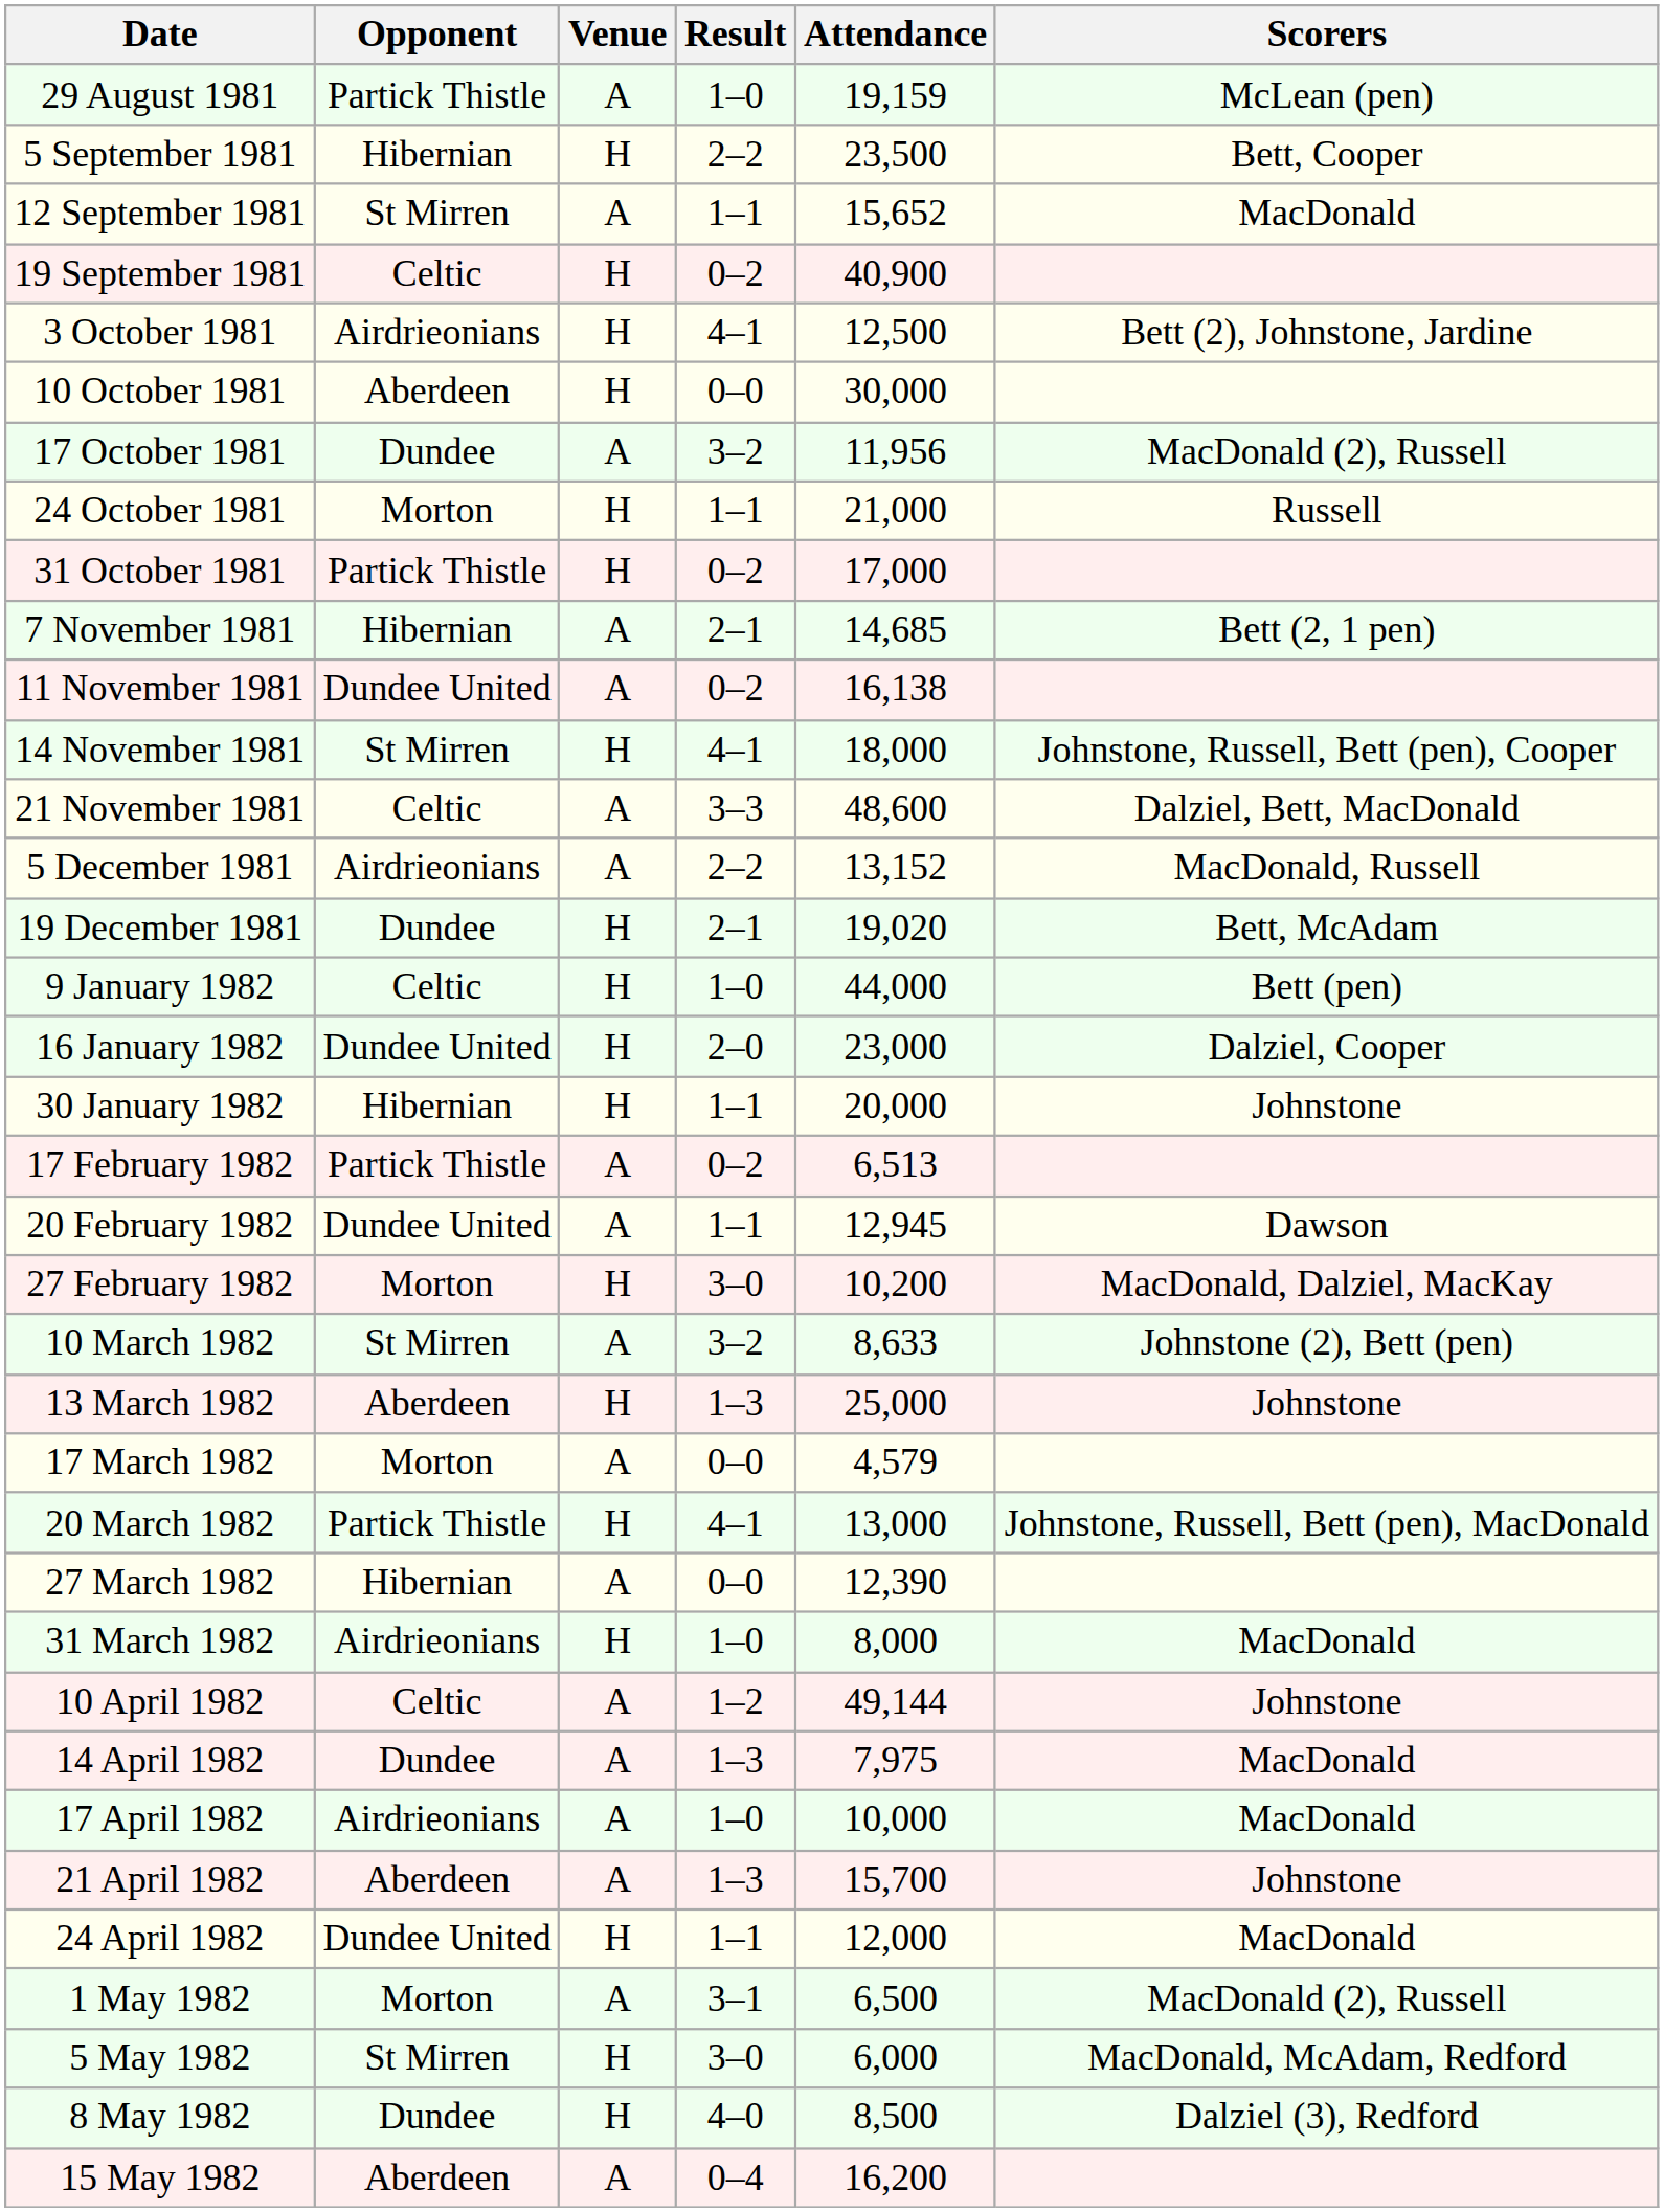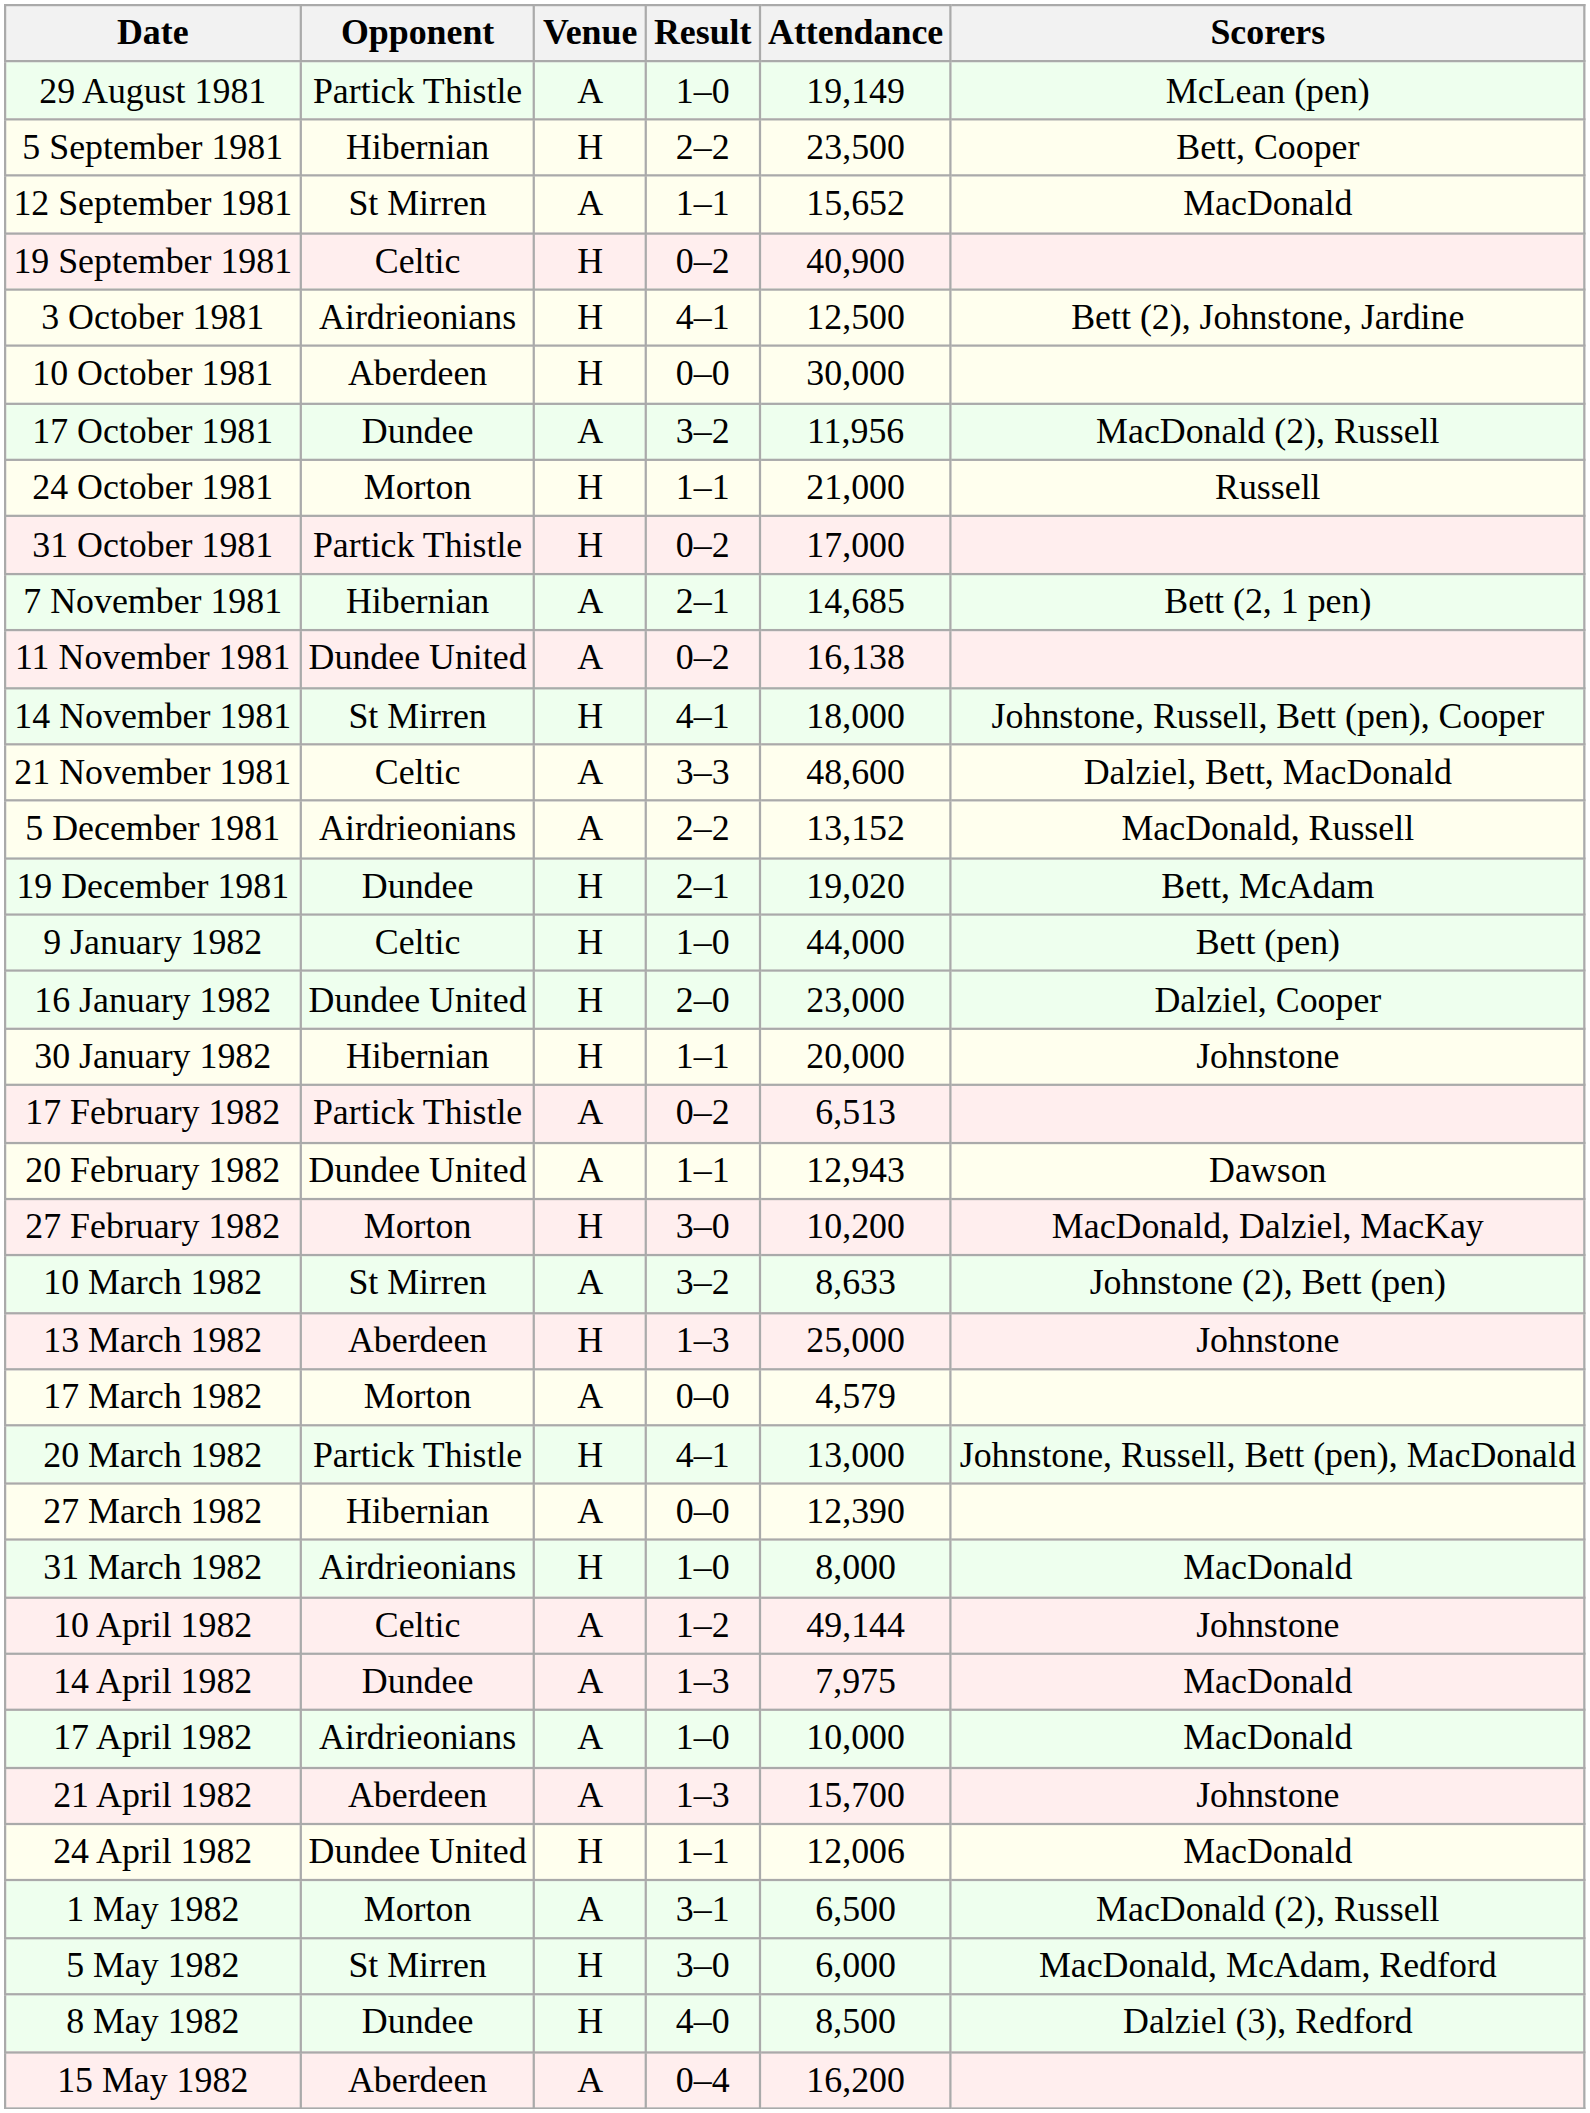29 August 1981 | Attendance: 19,159 -> 19,149
20 February 1982 | Attendance: 12,945 -> 12,943
24 April 1982 | Attendance: 12,000 -> 12,006
